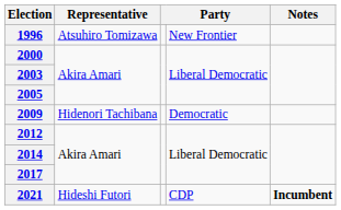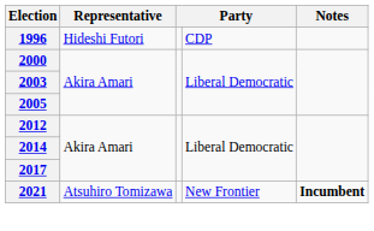1996 | Representative: Atsuhiro Tomizawa -> Hideshi Futori
1996 | column 4: New Frontier -> CDP
- row: 2009 | Hidenori Tachibana | Democratic
2021 | Representative: Hideshi Futori -> Atsuhiro Tomizawa
2021 | column 4: CDP -> New Frontier
